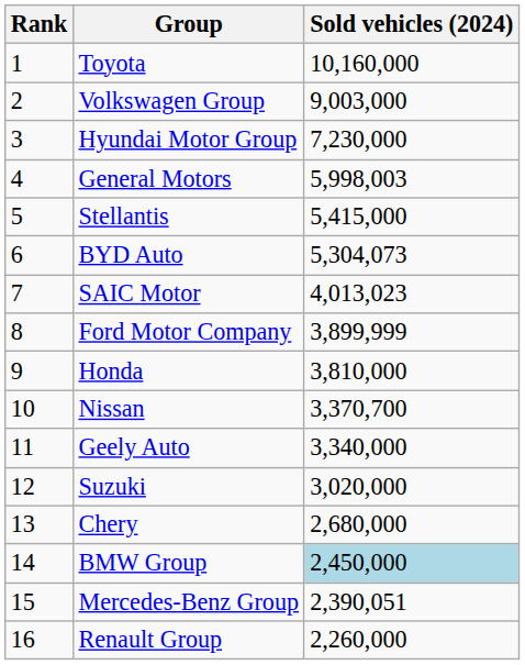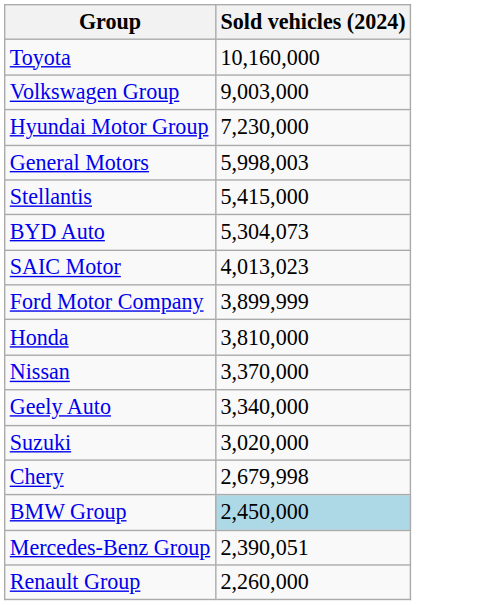- column: Rank | 1 | 2 | 3 | 4 | 5 | 6 | 7 | 8 | 9 | 10 | 11 | 12 | 13 | 14 | 15 | 16
Nissan | Sold vehicles (2024): 3,370,700 -> 3,370,000
Chery | Sold vehicles (2024): 2,680,000 -> 2,679,998
